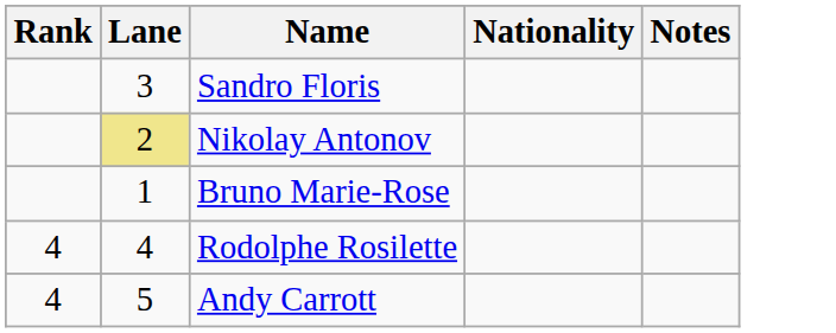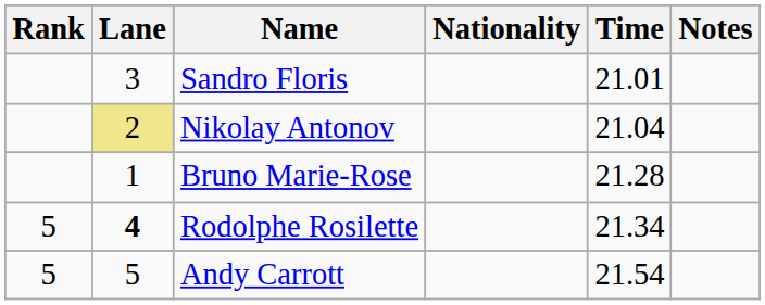+ column: Time | 21.01 | 21.04 | 21.28 | 21.34 | 21.54
Rodolphe Rosilette | Rank: 4 -> 5
Rodolphe Rosilette | Lane: normal -> bold
Andy Carrott | Rank: 4 -> 5
